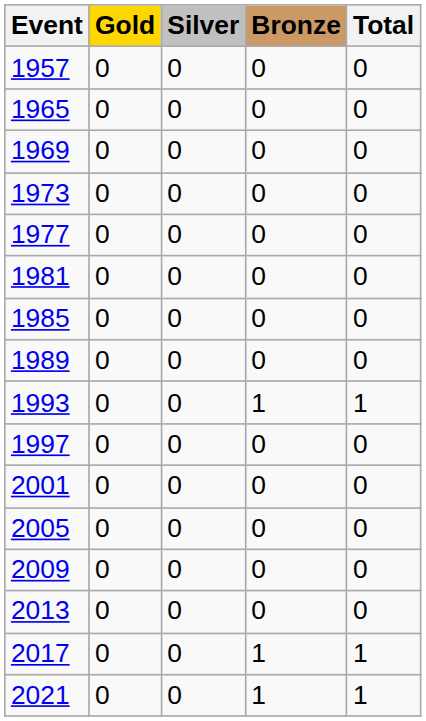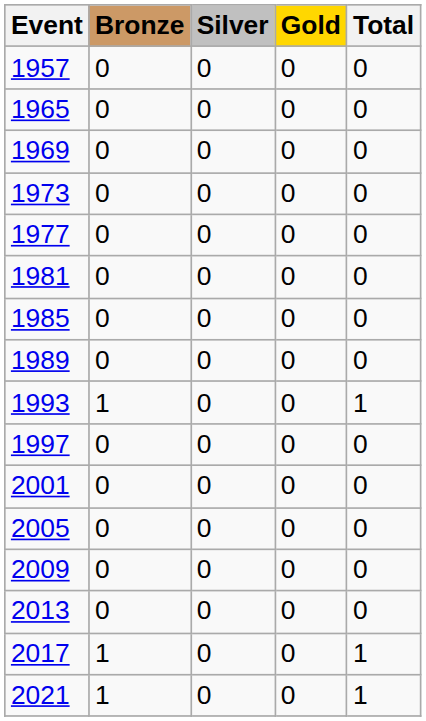columns swapped: Gold <-> Bronze
